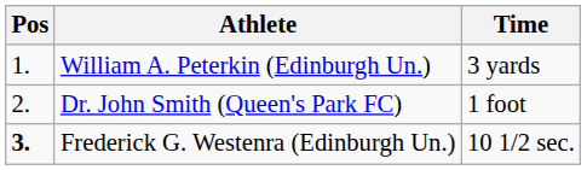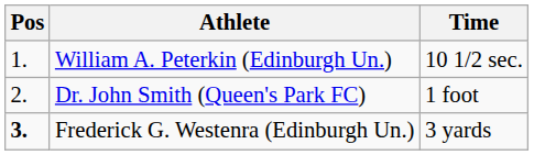William A. Peterkin (Edinburgh Un.) | Time: 3 yards -> 10 1/2 sec.
Frederick G. Westenra (Edinburgh Un.) | Time: 10 1/2 sec. -> 3 yards
